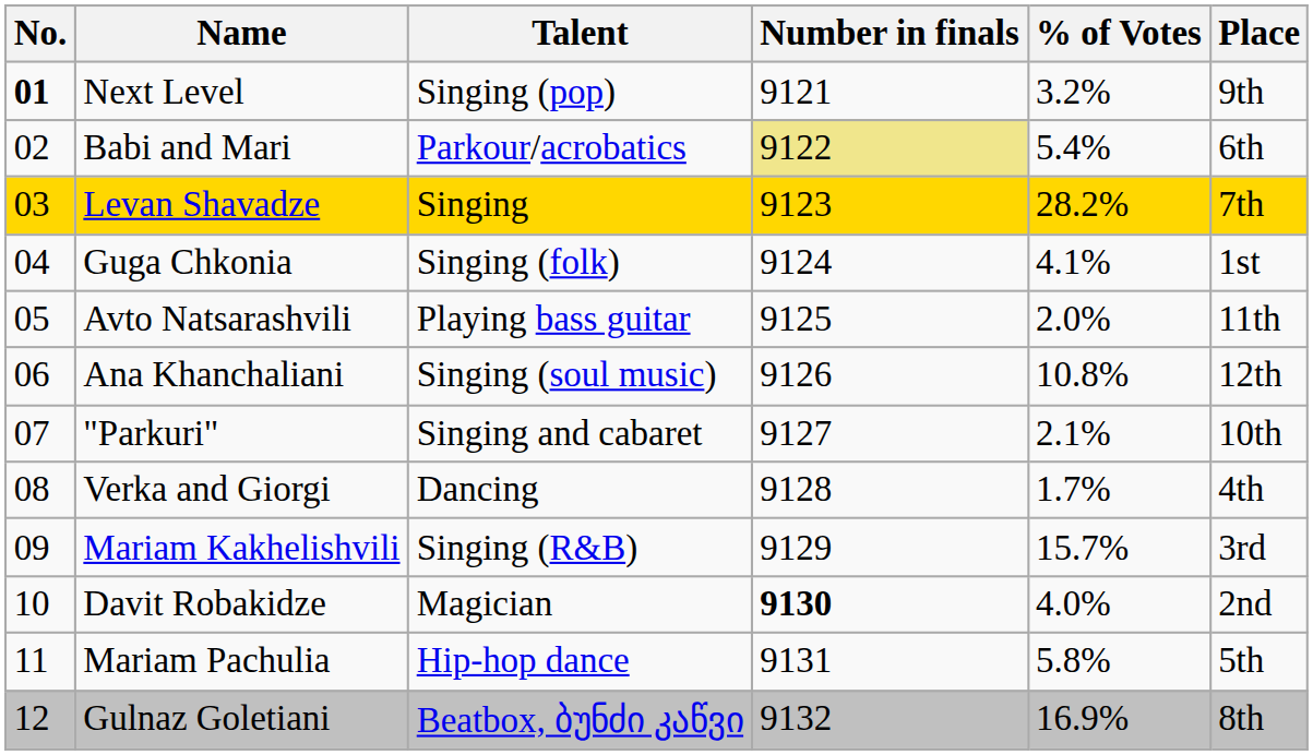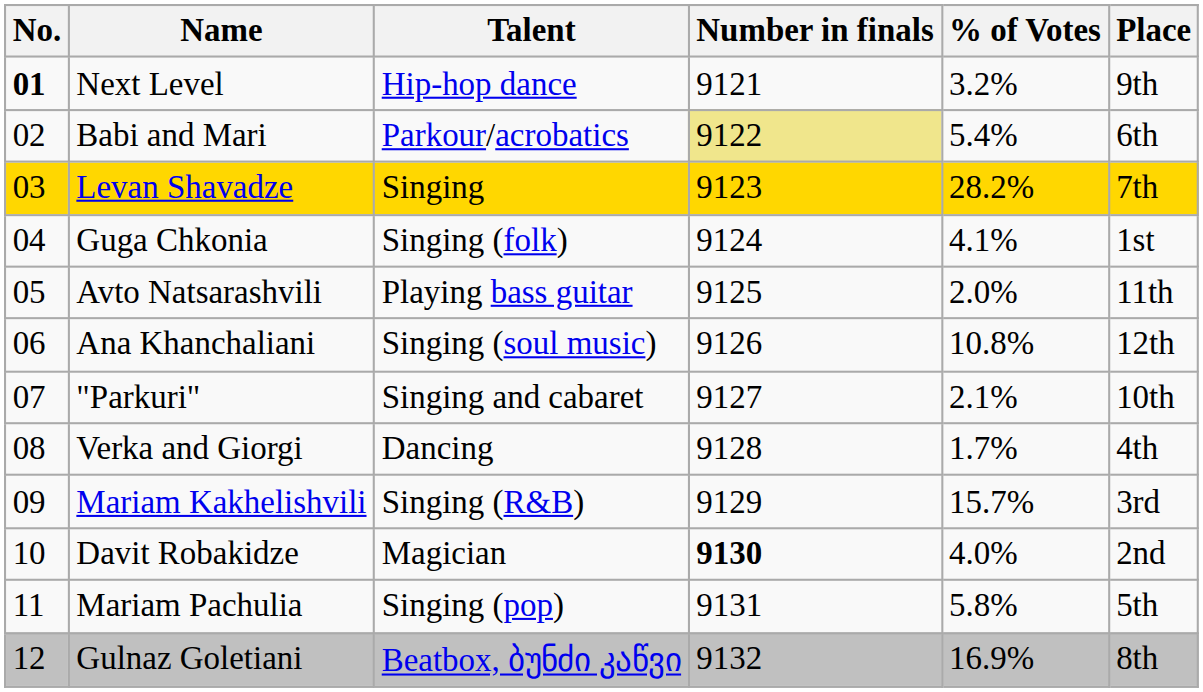Next Level | Talent: Singing (pop) -> Hip-hop dance
Mariam Pachulia | Talent: Hip-hop dance -> Singing (pop)
